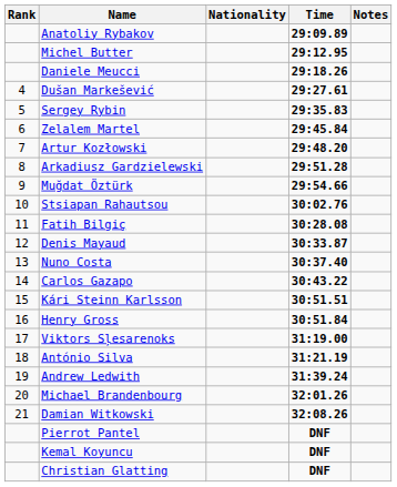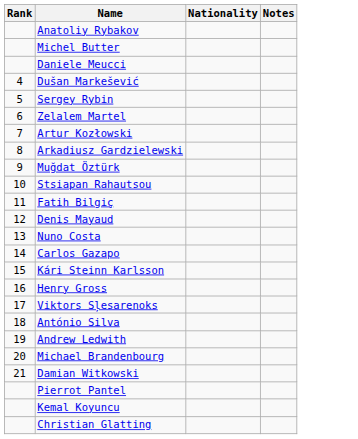- column: Time | 29:09.89 | 29:12.95 | 29:18.26 | 29:27.61 | 29:35.83 | 29:45.84 | 29:48.20 | 29:51.28 | 29:54.66 | 30:02.76 | 30:28.08 | 30:33.87 | 30:37.40 | 30:43.22 | 30:51.51 | 30:51.84 | 31:19.00 | 31:21.19 | 31:39.24 | 32:01.26 | 32:08.26 | DNF | DNF | DNF
